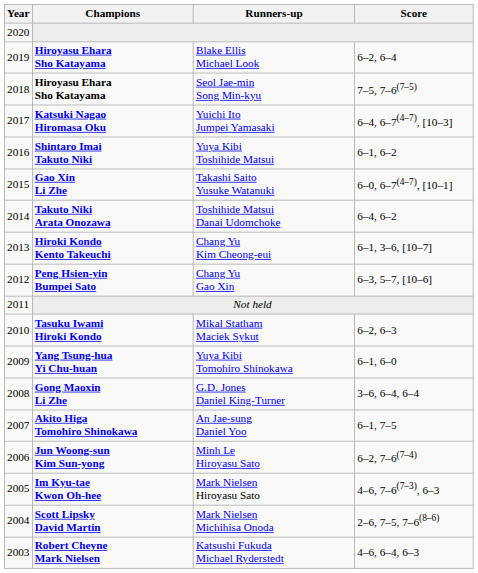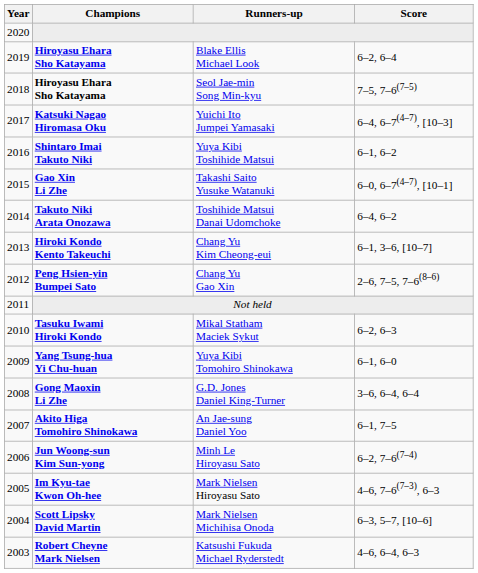Chang Yu Gao Xin | Score: 6–3, 5–7, [10–6] -> 2–6, 7–5, 7–6(8–6)
Mark Nielsen Michihisa Onoda | Score: 2–6, 7–5, 7–6(8–6) -> 6–3, 5–7, [10–6]
